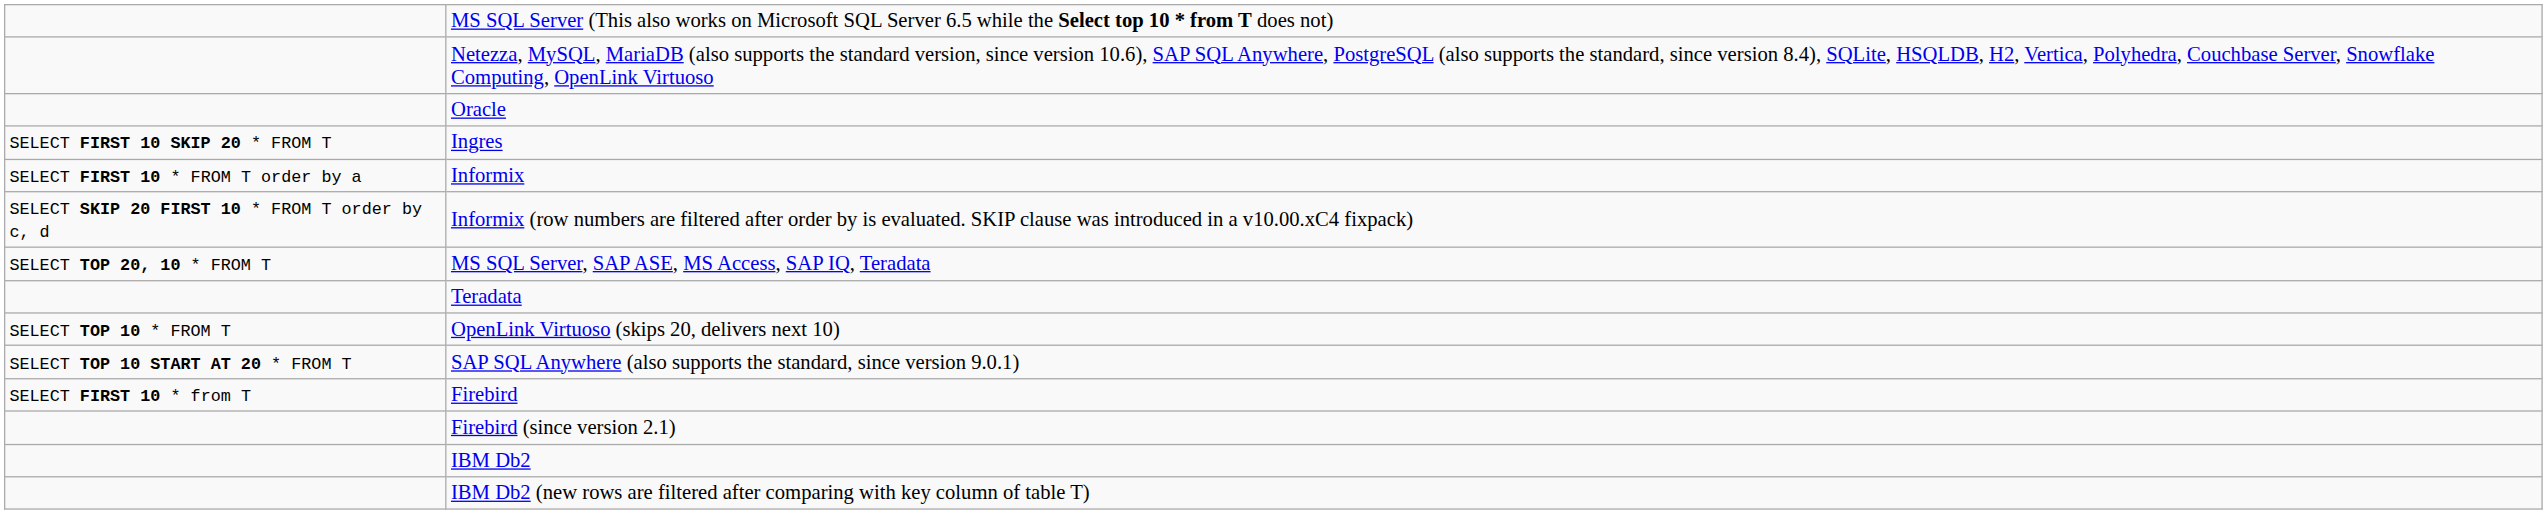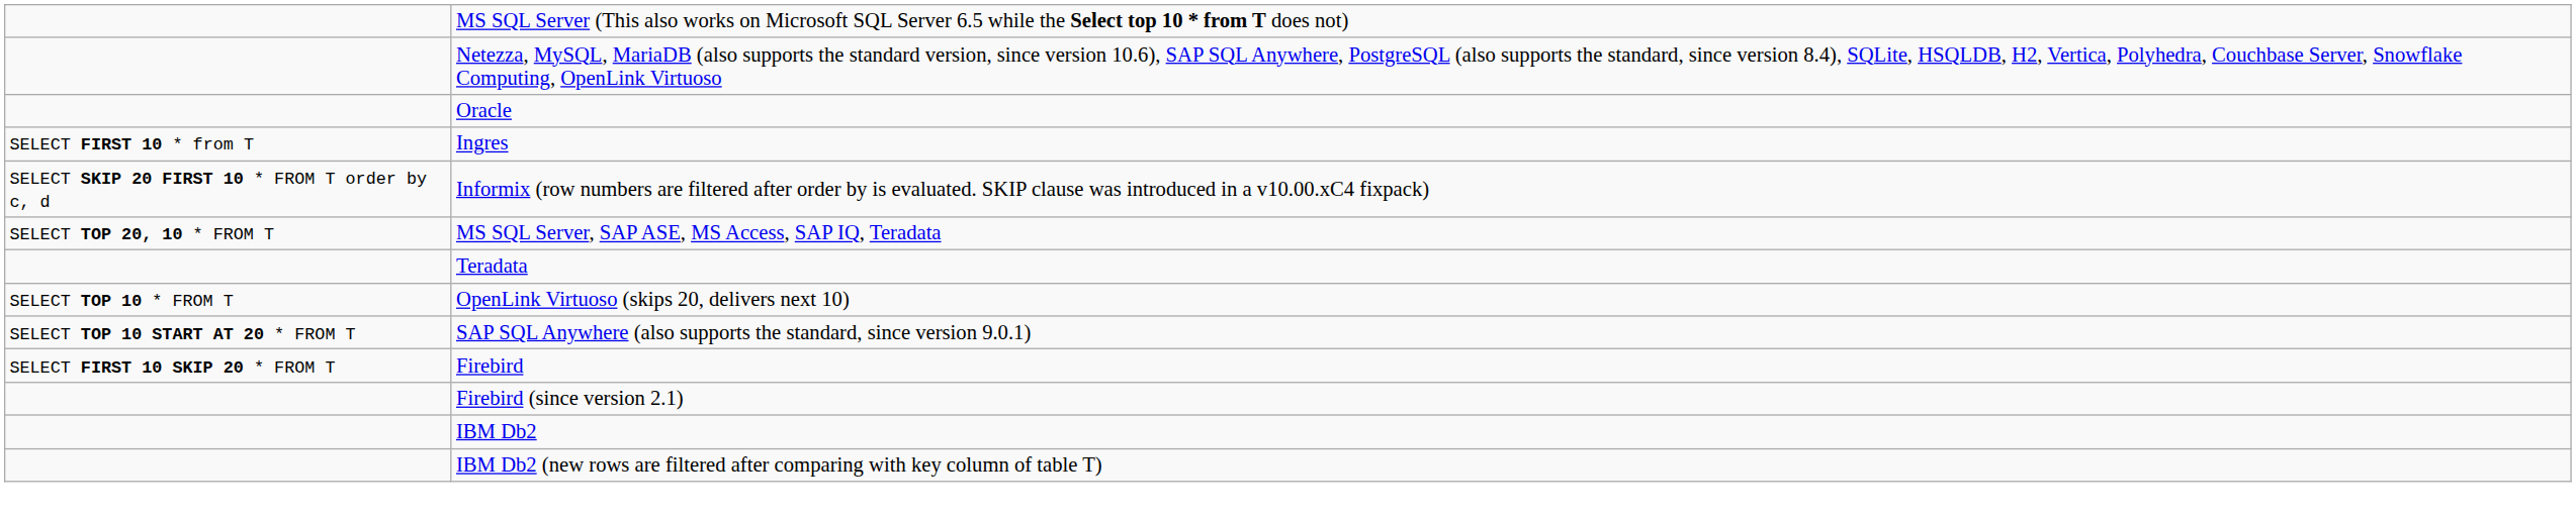Ingres | column 1: SELECT FIRST 10 SKIP 20 * FROM T -> SELECT FIRST 10 * from T
- row: SELECT FIRST 10 * FROM T order by a | Informix
Firebird | column 1: SELECT FIRST 10 * from T -> SELECT FIRST 10 SKIP 20 * FROM T
